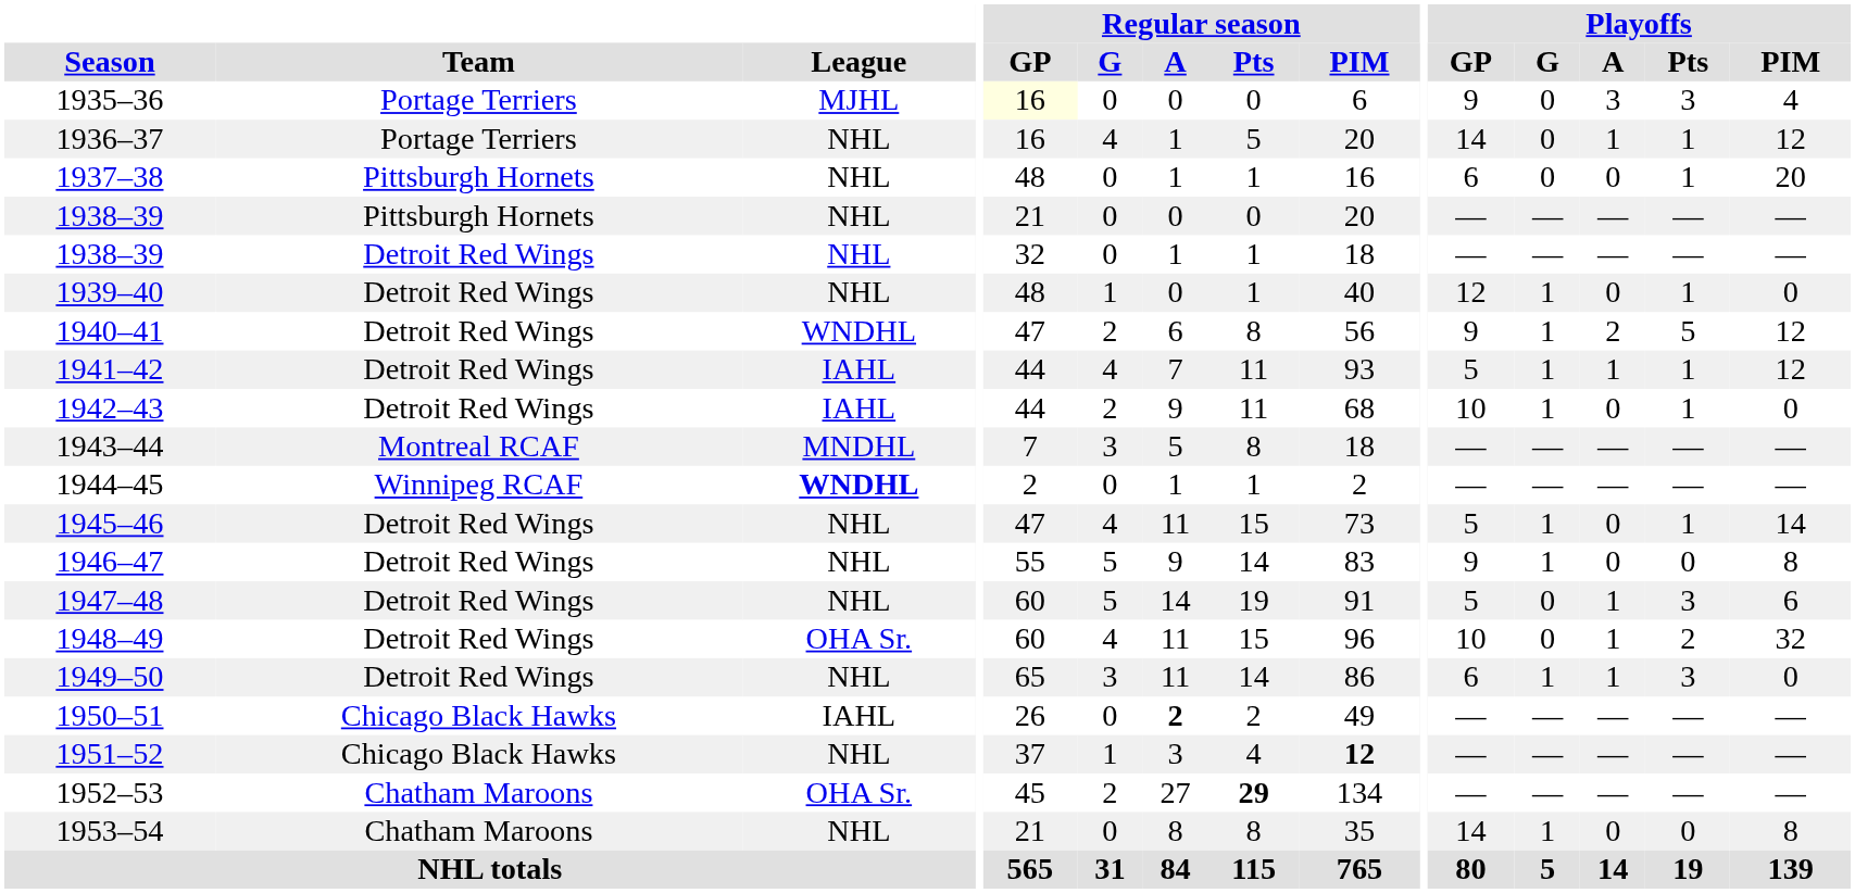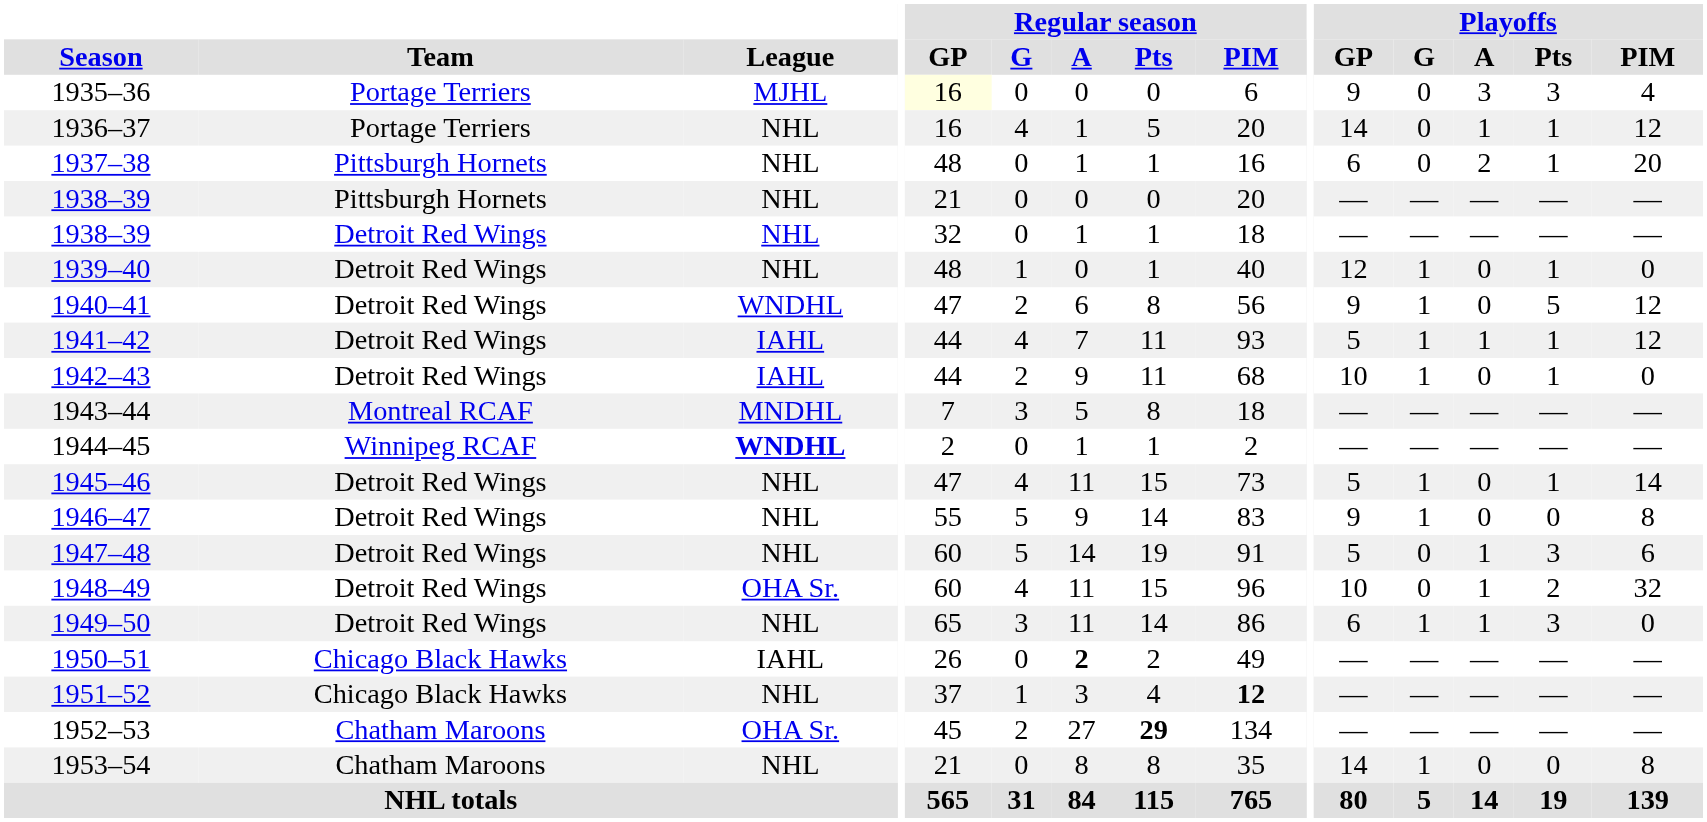1937–38 | Playoffs / A: 0 -> 2
1940–41 | Playoffs / A: 2 -> 0
